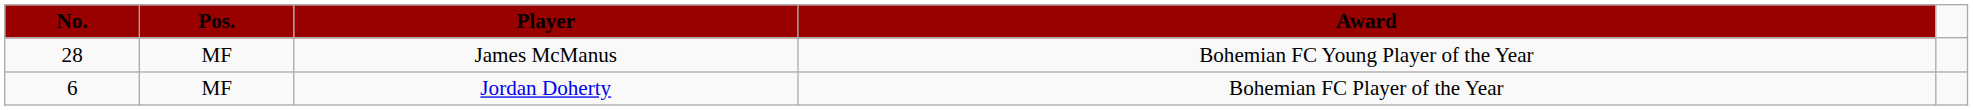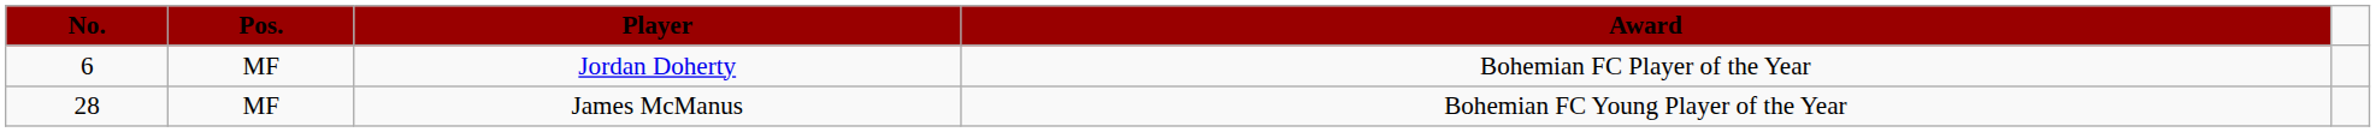rows swapped: Jordan Doherty <-> James McManus
